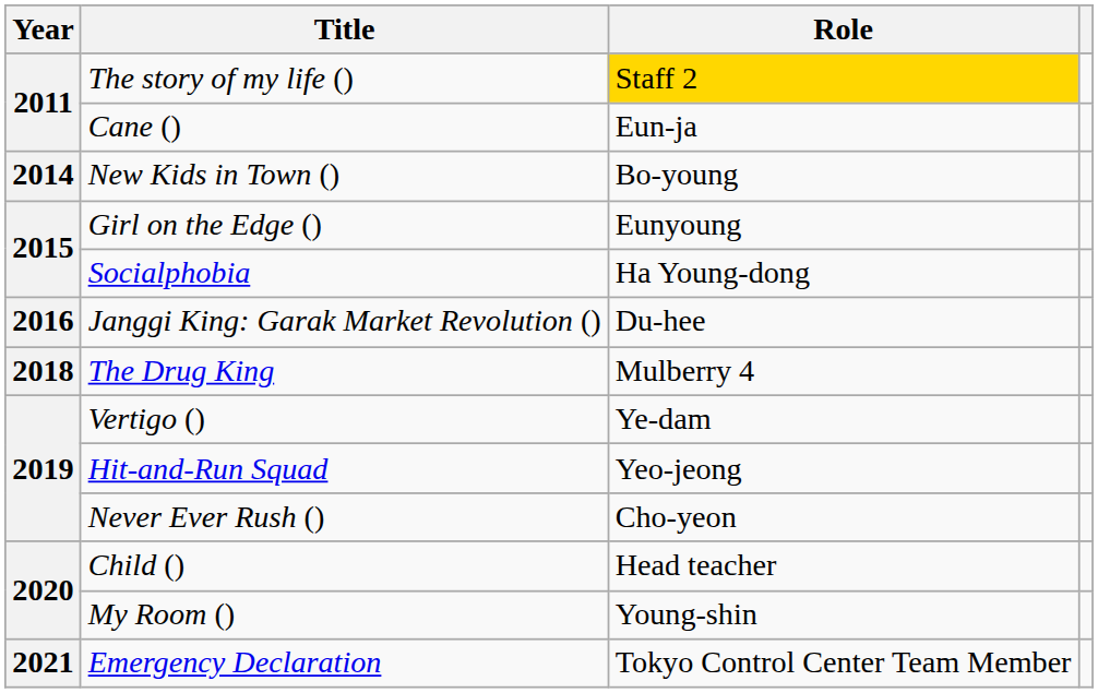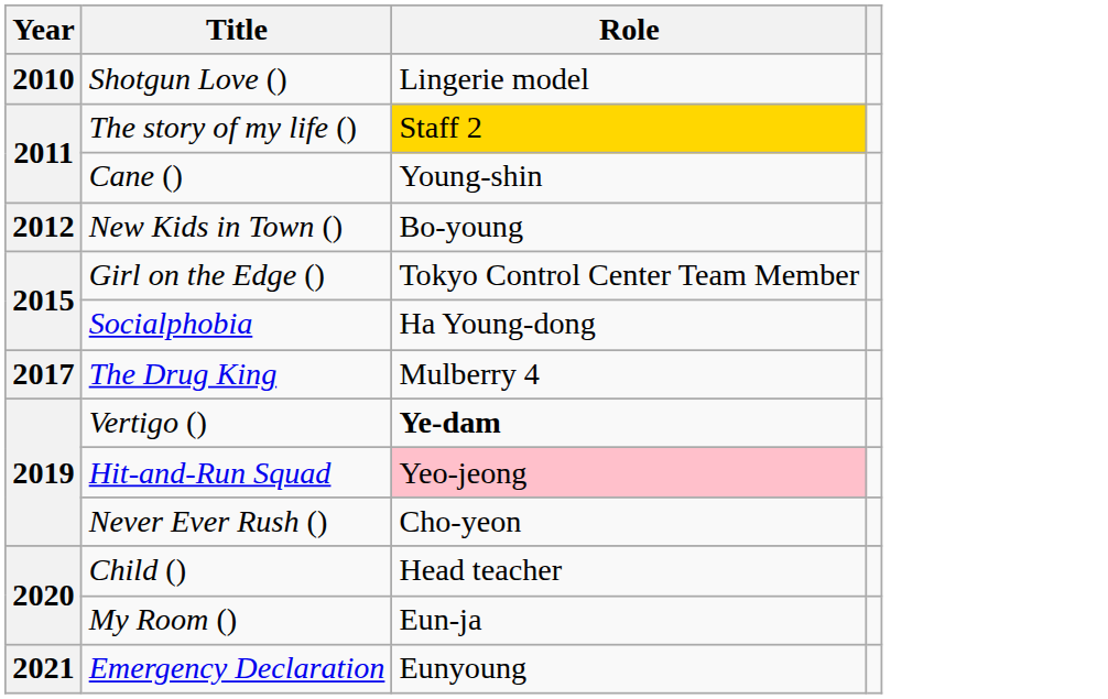+ row: 2010 | Shotgun Love () | Lingerie model
Cane () | Role: Eun-ja -> Young-shin
New Kids in Town () | Year: 2014 -> 2012
Girl on the Edge () | Role: Eunyoung -> Tokyo Control Center Team Member
- row: 2016 | Janggi King: Garak Market Revolution () | Du-hee
The Drug King | Year: 2018 -> 2017
Vertigo () | Role: normal -> bold
Hit-and-Run Squad | Role: no background -> pink background
My Room () | Role: Young-shin -> Eun-ja
Emergency Declaration | Role: Tokyo Control Center Team Member -> Eunyoung
